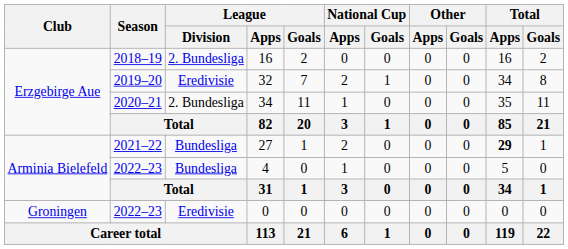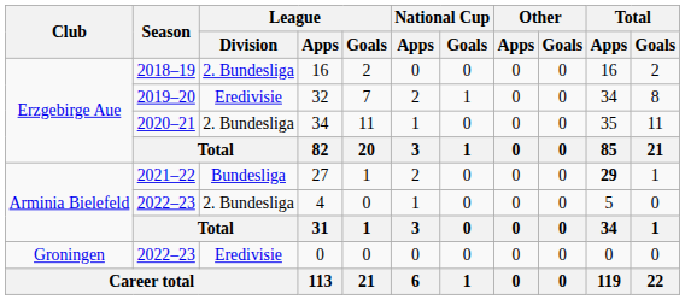4 | League / Division: Bundesliga -> 2. Bundesliga
